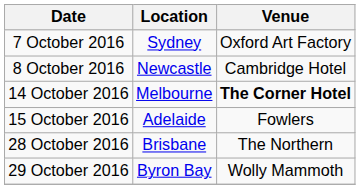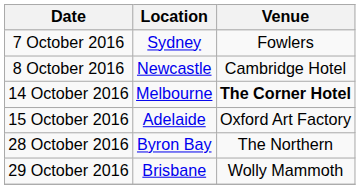7 October 2016 | Venue: Oxford Art Factory -> Fowlers
15 October 2016 | Venue: Fowlers -> Oxford Art Factory
28 October 2016 | Location: Brisbane -> Byron Bay
29 October 2016 | Location: Byron Bay -> Brisbane
